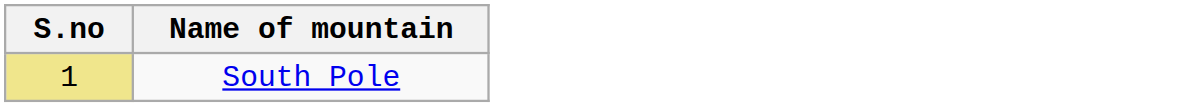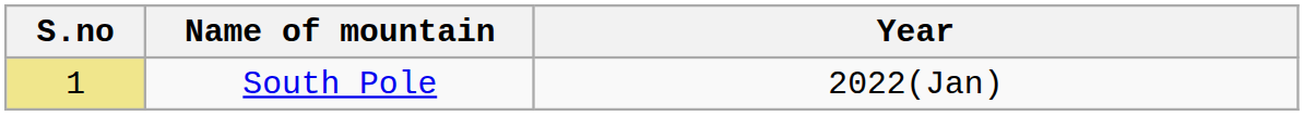+ column: Year | 2022(Jan)
